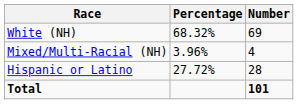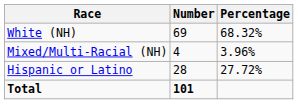columns swapped: Number <-> Percentage
